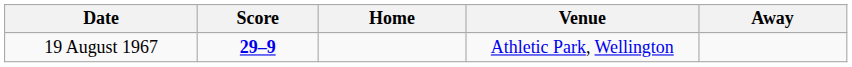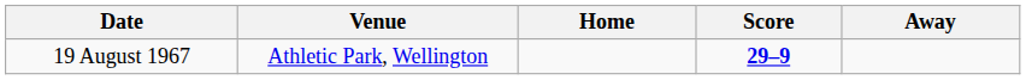columns swapped: Venue <-> Score
